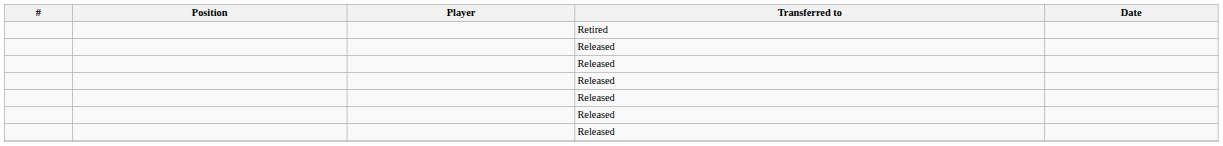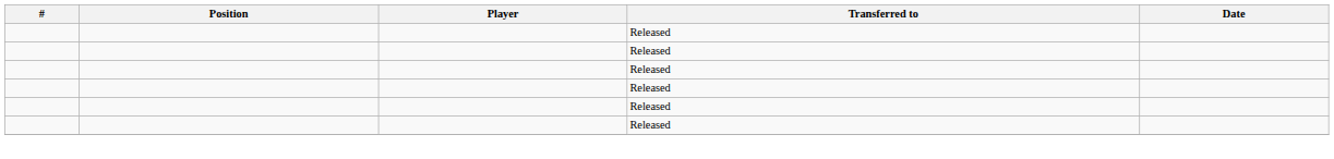- row: Retired
